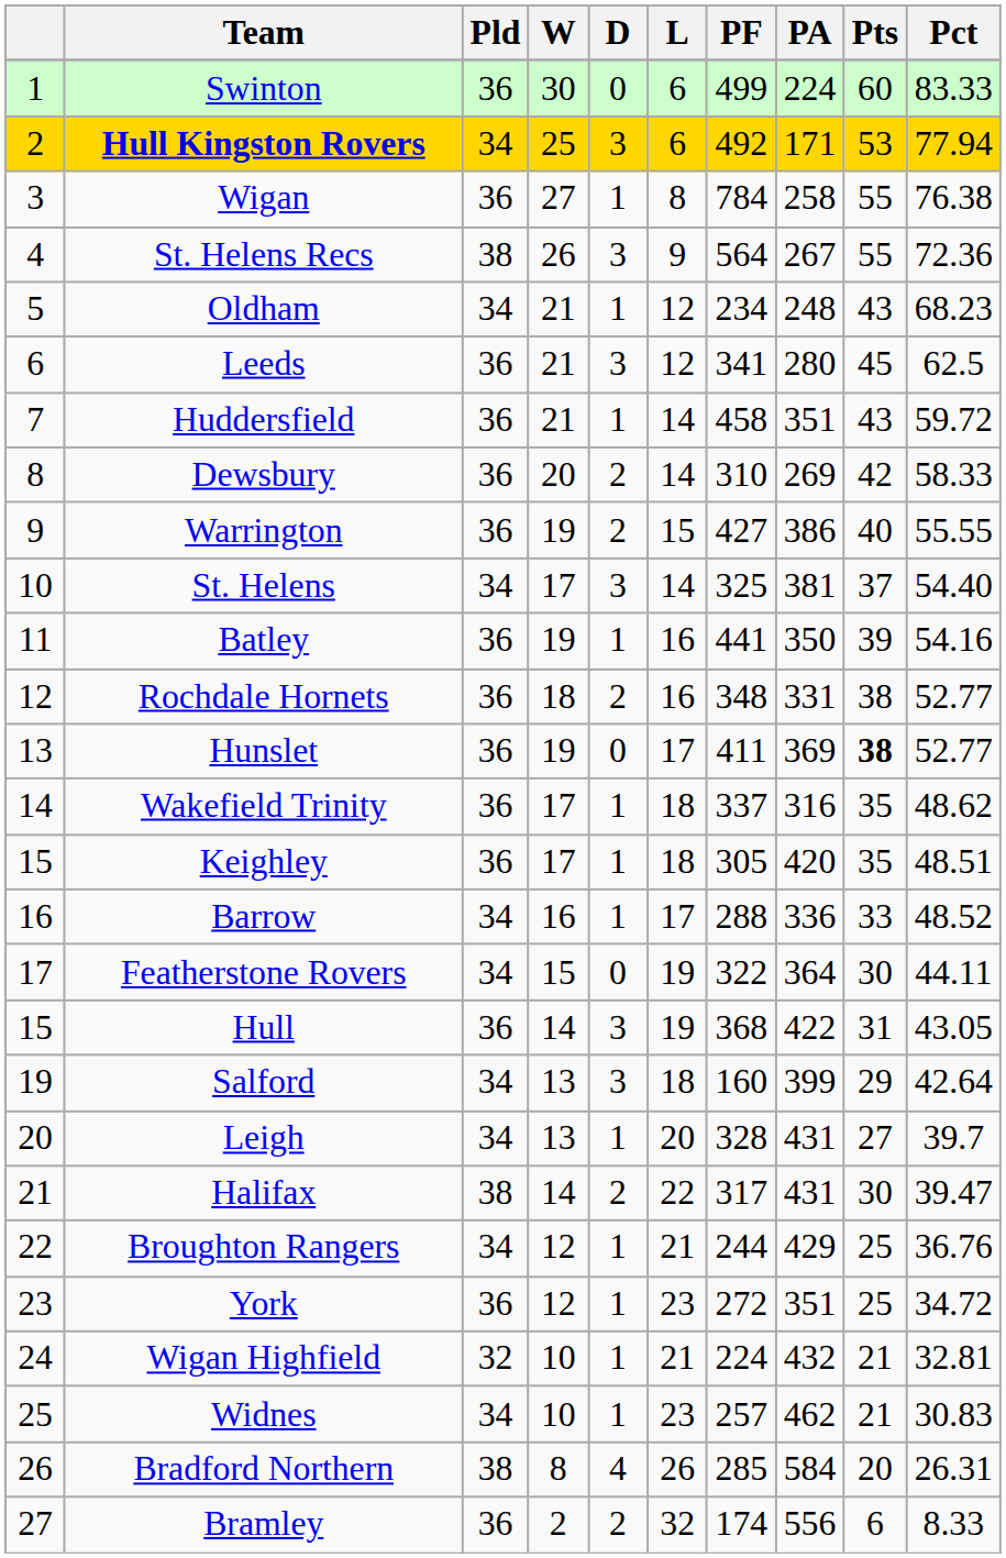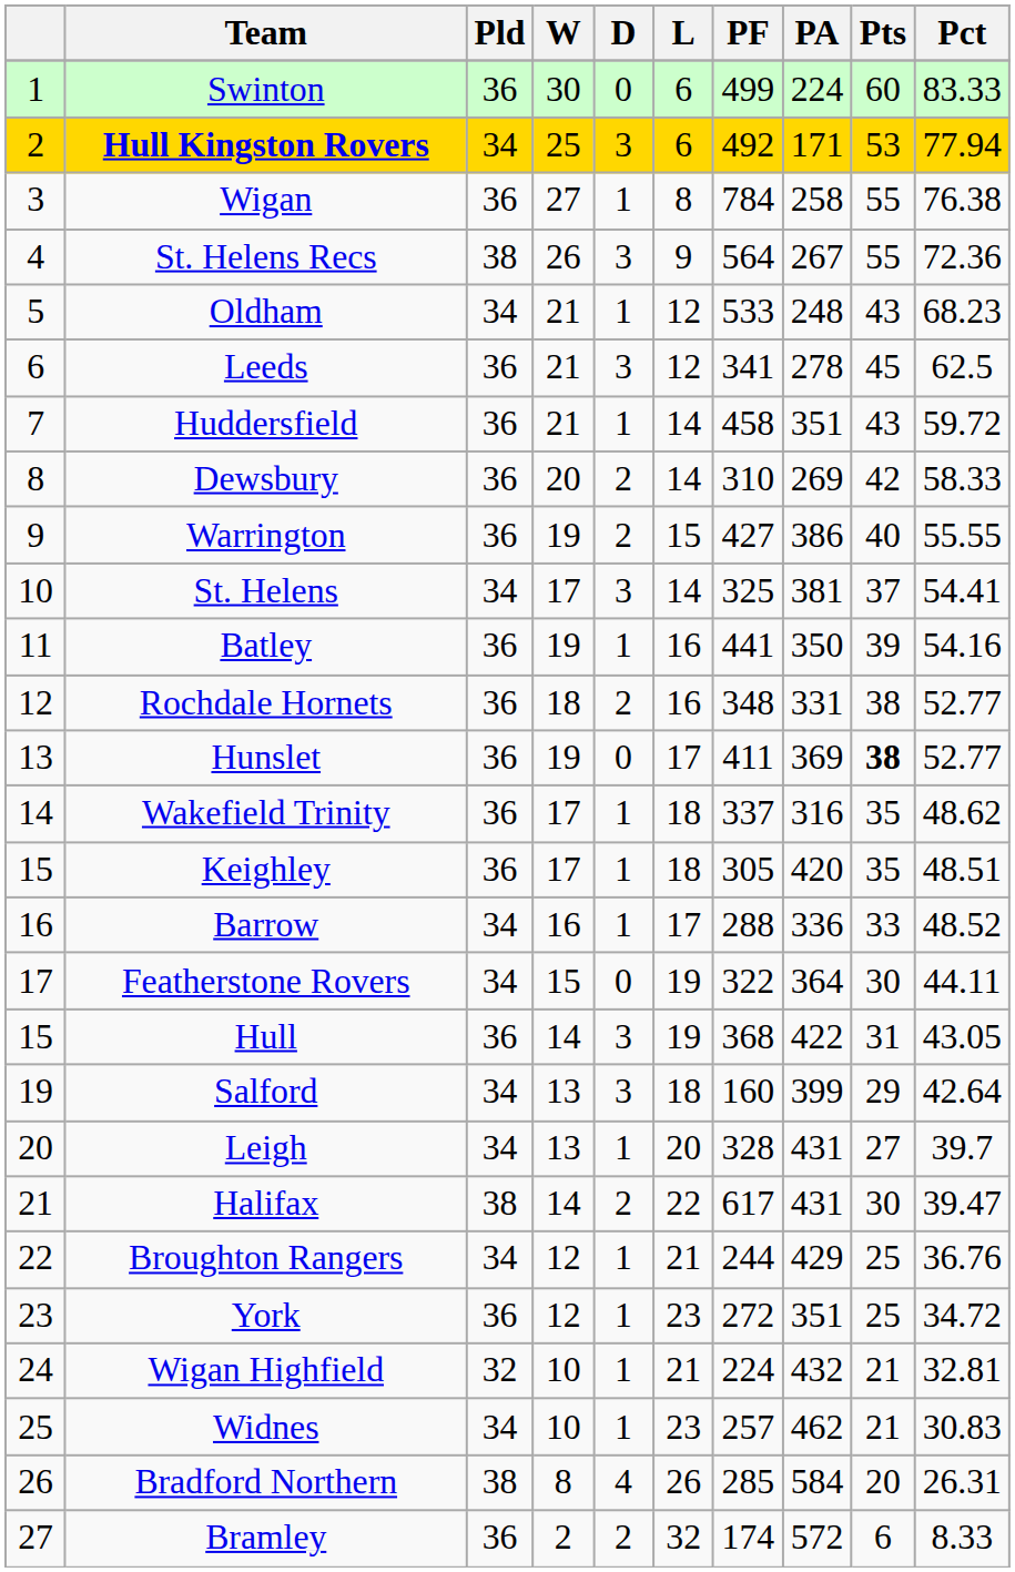Oldham | PF: 234 -> 533
Leeds | PA: 280 -> 278
St. Helens | Pct: 54.40 -> 54.41
Halifax | PF: 317 -> 617
Bramley | PA: 556 -> 572
